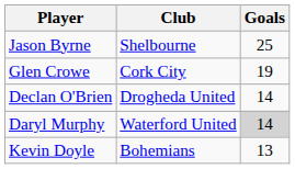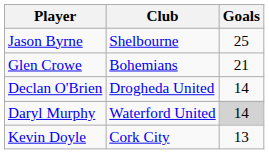Glen Crowe | Club: Cork City -> Bohemians
Glen Crowe | Goals: 19 -> 21
Kevin Doyle | Club: Bohemians -> Cork City
